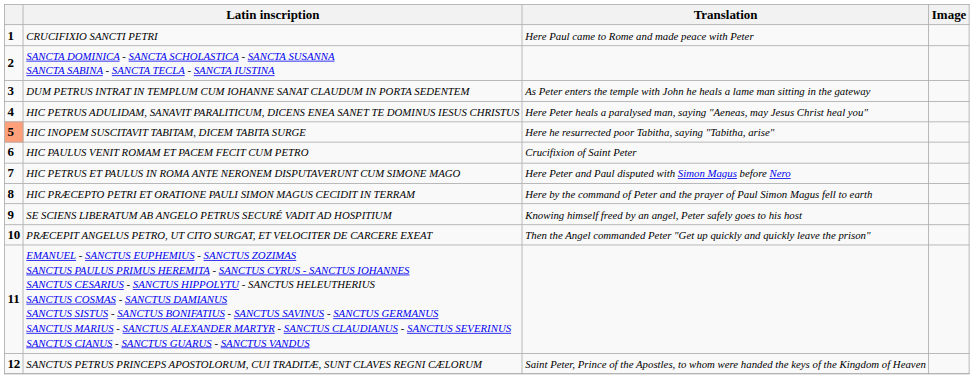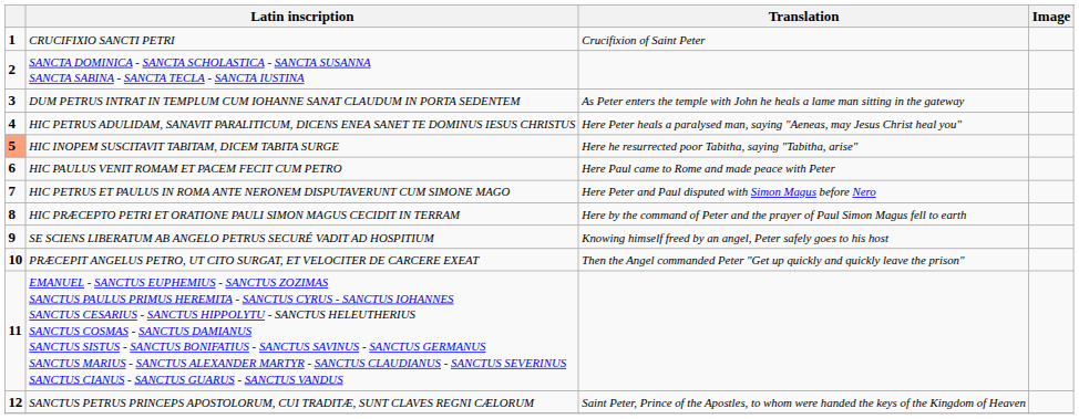CRUCIFIXIO SANCTI PETRI | Translation: Here Paul came to Rome and made peace with Peter -> Crucifixion of Saint Peter
HIC PAULUS VENIT ROMAM ET PACEM FECIT CUM PETRO | Translation: Crucifixion of Saint Peter -> Here Paul came to Rome and made peace with Peter
